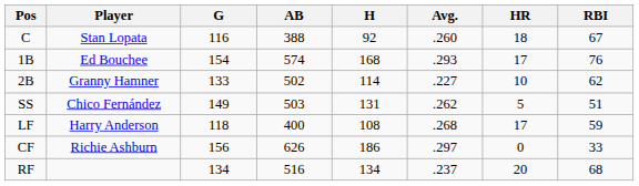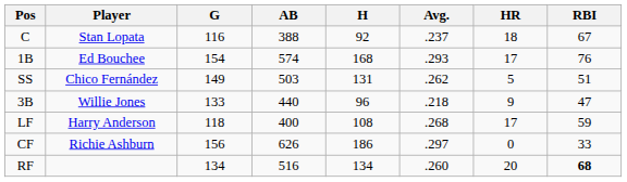C | Avg.: .260 -> .237
- row: 2B | Granny Hamner | 133 | 502 | 114 | .227 | 10 | 62
+ row: 3B | Willie Jones | 133 | 440 | 96 | .218 | 9 | 47
RF | Avg.: .237 -> .260
RF | RBI: normal -> bold
